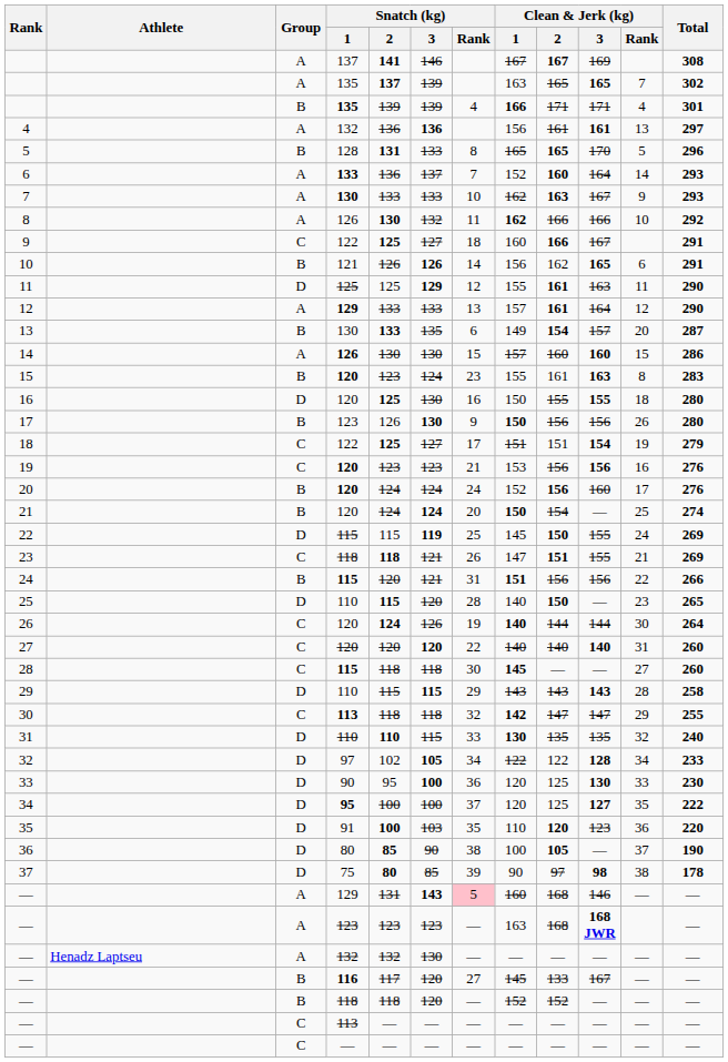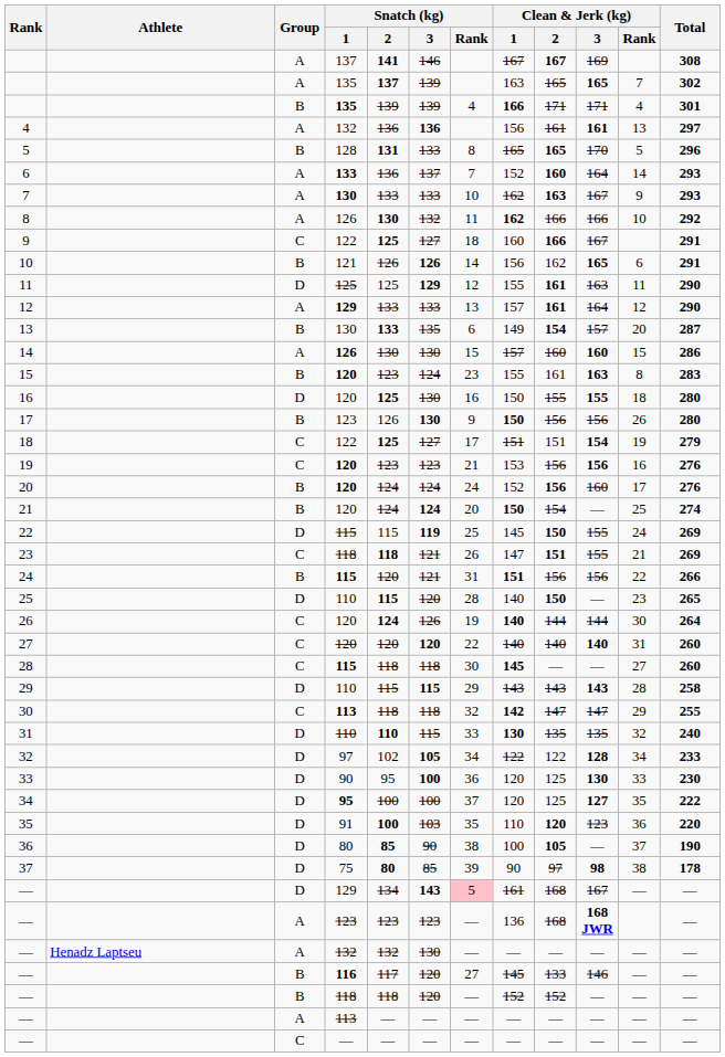— / 129 | Group: A -> D
— / 129 | Snatch (kg) / 2: 131 -> 134
— / 129 | Clean & Jerk (kg) / 1: 160 -> 161
— / 129 | Clean & Jerk (kg) / 3: 146 -> 167
— / 123 | Clean & Jerk (kg) / 1: 163 -> 136
— / 116 | Clean & Jerk (kg) / 3: 167 -> 146
— / 113 | Group: C -> A
